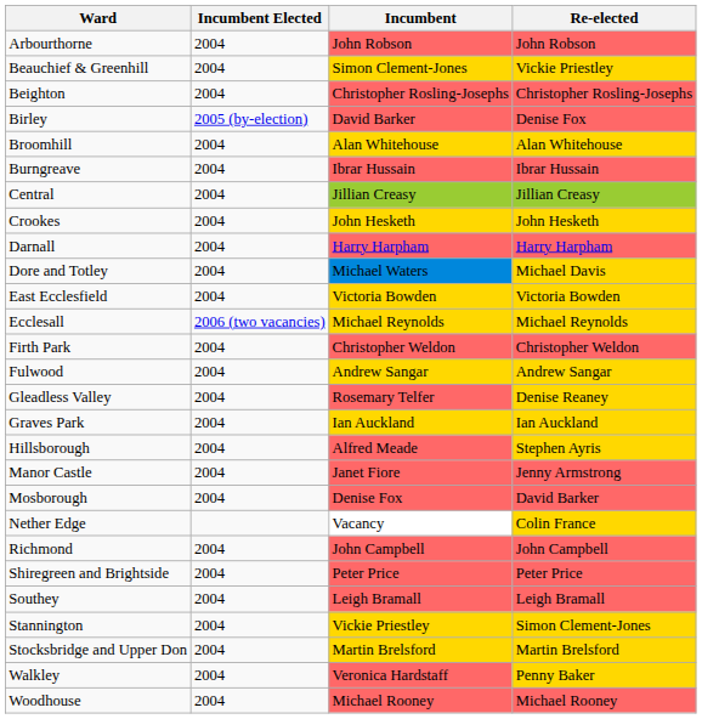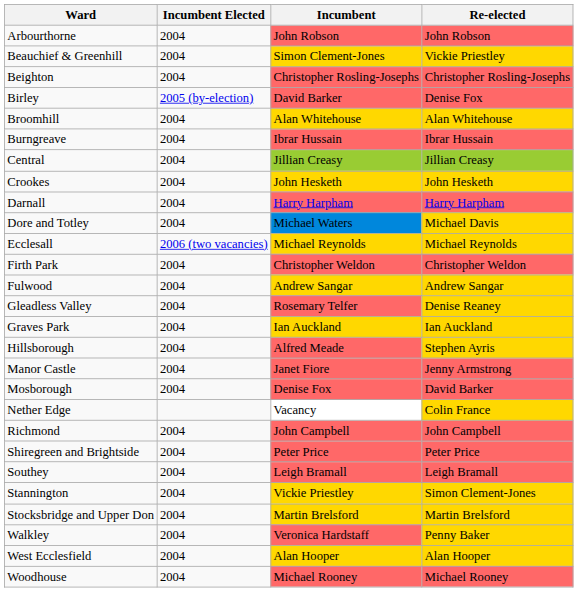- row: East Ecclesfield | 2004 | Victoria Bowden | Victoria Bowden
+ row: West Ecclesfield | 2004 | Alan Hooper | Alan Hooper
